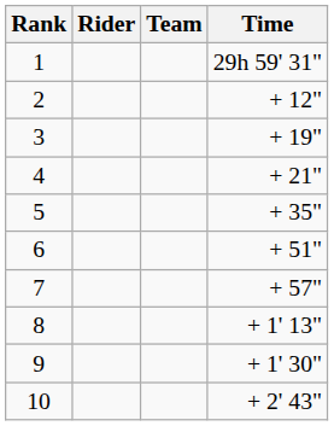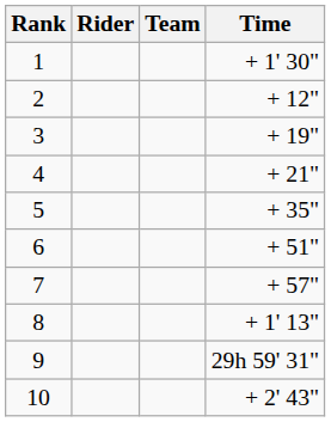1 | Time: 29h 59' 31" -> + 1' 30"
9 | Time: + 1' 30" -> 29h 59' 31"
